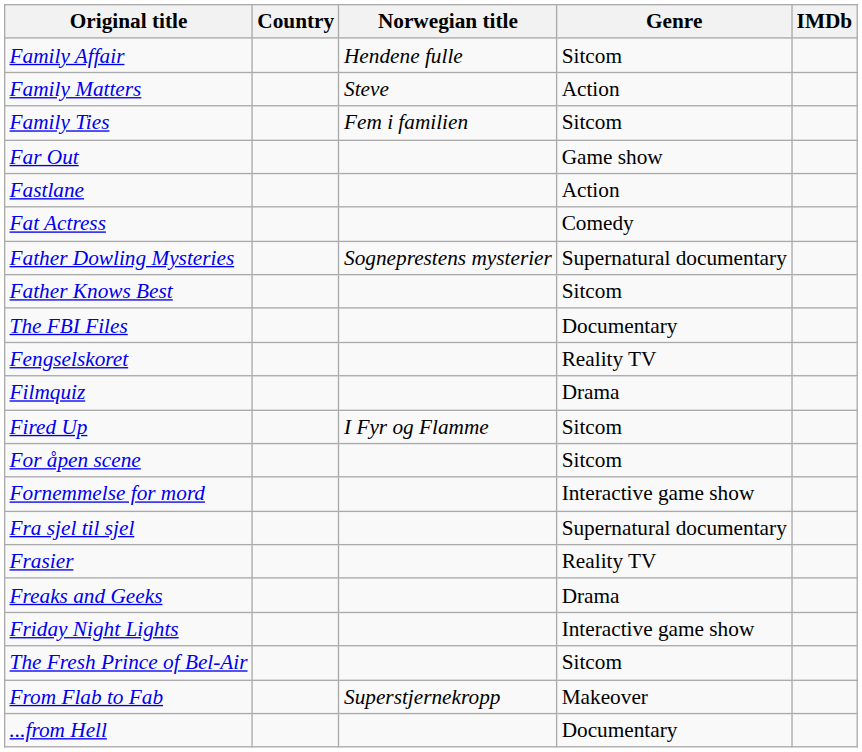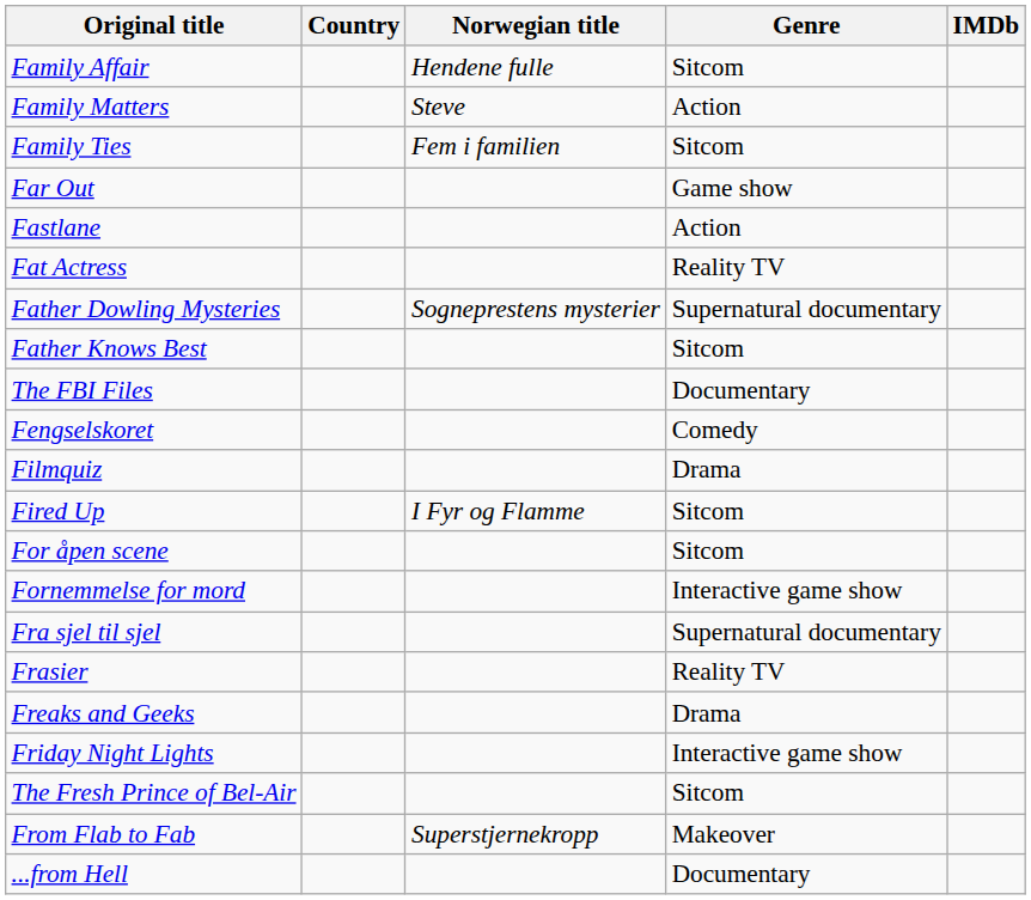Fat Actress | Genre: Comedy -> Reality TV
Fengselskoret | Genre: Reality TV -> Comedy
